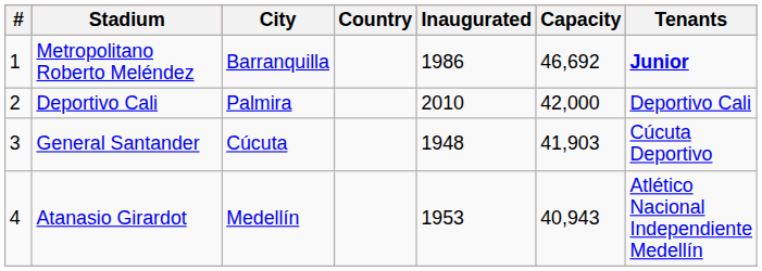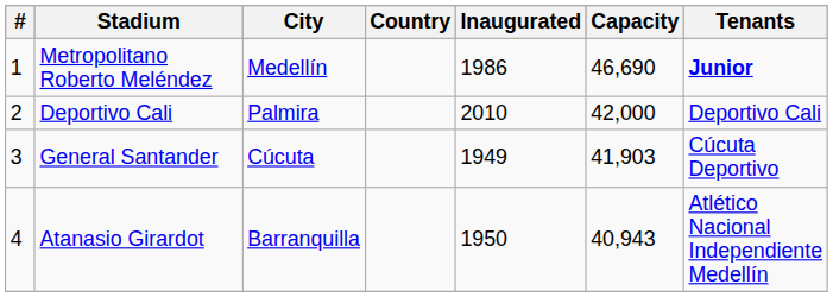Metropolitano Roberto Meléndez | City: Barranquilla -> Medellín
Metropolitano Roberto Meléndez | Capacity: 46,692 -> 46,690
General Santander | Inaugurated: 1948 -> 1949
Atanasio Girardot | City: Medellín -> Barranquilla
Atanasio Girardot | Inaugurated: 1953 -> 1950
